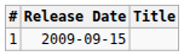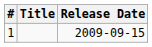columns swapped: Title <-> Release Date
